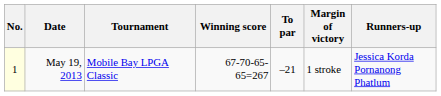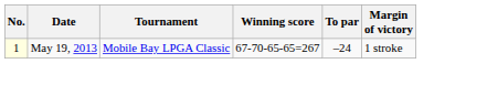- column: Runners-up | Jessica Korda Pornanong Phatlum
May 19, 2013 | To par: –21 -> –24
